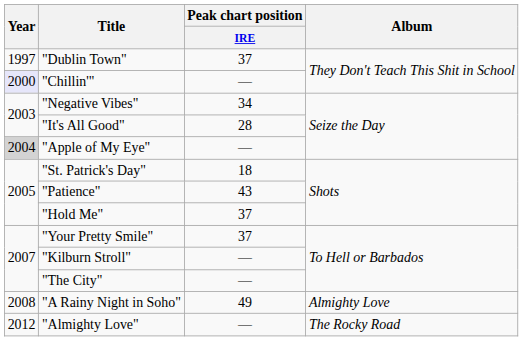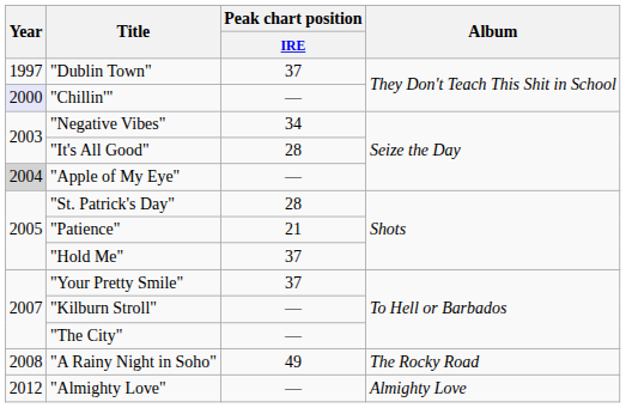"St. Patrick's Day" | Peak chart position / IRE: 18 -> 28
"Patience" | Peak chart position / IRE: 43 -> 21
"A Rainy Night in Soho" | Album: Almighty Love -> The Rocky Road
"Almighty Love" | Album: The Rocky Road -> Almighty Love
